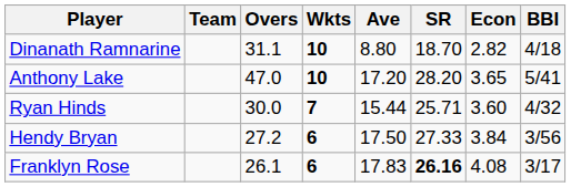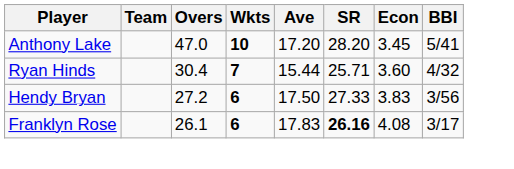- row: Dinanath Ramnarine | 31.1 | 10 | 8.80 | 18.70 | 2.82 | 4/18
Anthony Lake | Econ: 3.65 -> 3.45
Ryan Hinds | Overs: 30.0 -> 30.4
Hendy Bryan | Econ: 3.84 -> 3.83
